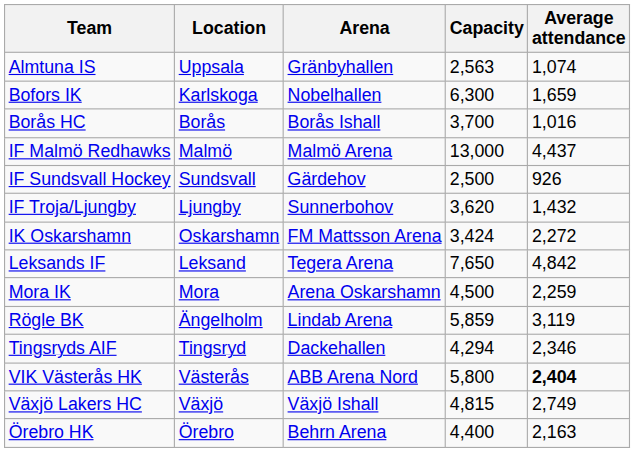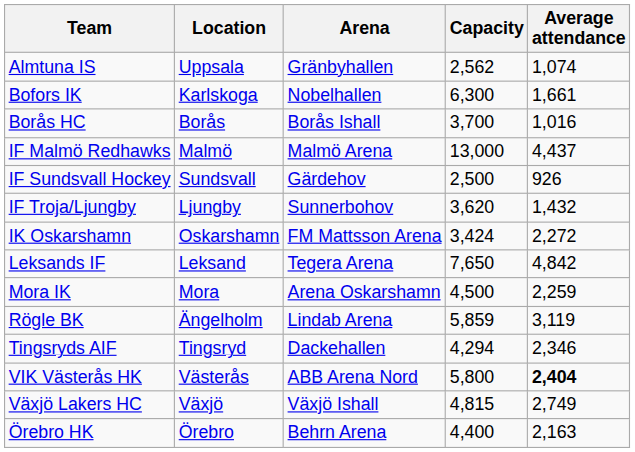Almtuna IS | Capacity: 2,563 -> 2,562
Bofors IK | Average attendance: 1,659 -> 1,661
